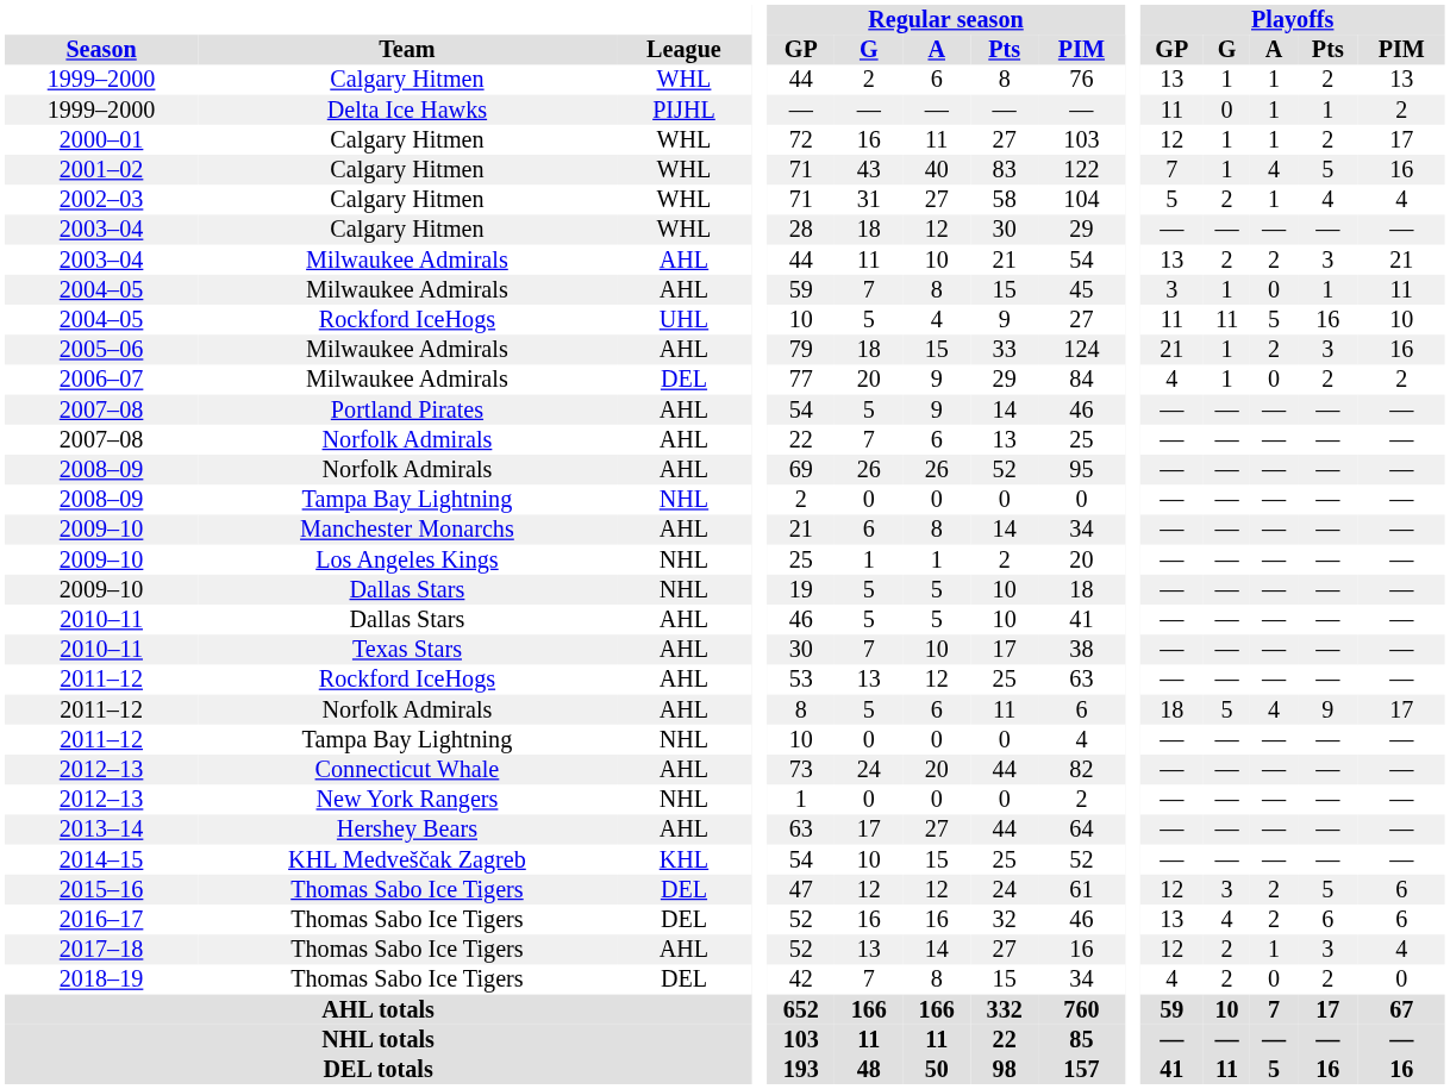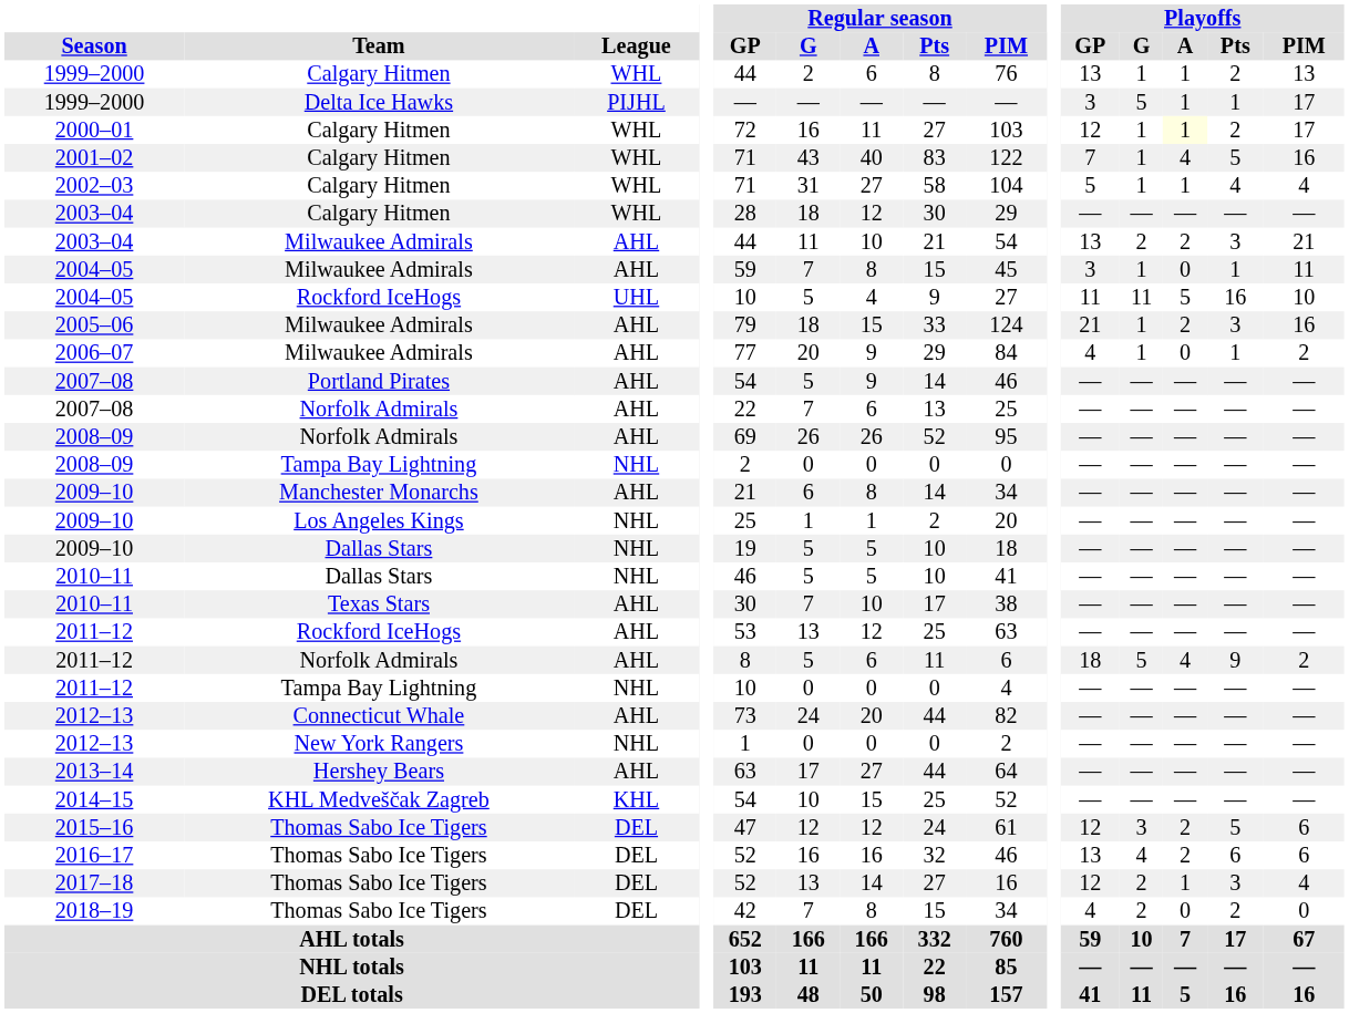1999–2000 / Delta Ice Hawks | Playoffs / GP: 11 -> 3
1999–2000 / Delta Ice Hawks | Playoffs / G: 0 -> 5
1999–2000 / Delta Ice Hawks | Playoffs / PIM: 2 -> 17
2000–01 | Playoffs / A: no background -> lightyellow background
2002–03 | Playoffs / G: 2 -> 1
2006–07 | League: DEL -> AHL
2006–07 | Playoffs / Pts: 2 -> 1
2010–11 / Dallas Stars | League: AHL -> NHL
2011–12 / Norfolk Admirals | Playoffs / PIM: 17 -> 2
2017–18 | League: AHL -> DEL
